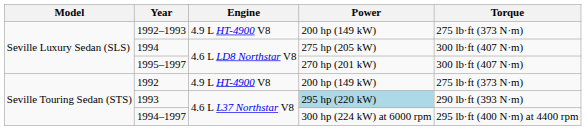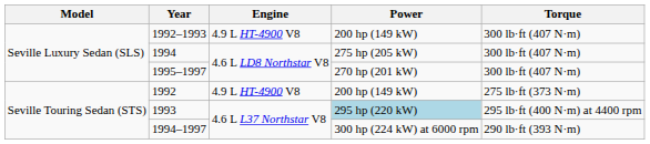1992–1993 | Torque: 275 lb·ft (373 N·m) -> 300 lb·ft (407 N·m)
1993 | Torque: 290 lb·ft (393 N·m) -> 295 lb·ft (400 N·m) at 4400 rpm
1994–1997 | Torque: 295 lb·ft (400 N·m) at 4400 rpm -> 290 lb·ft (393 N·m)
